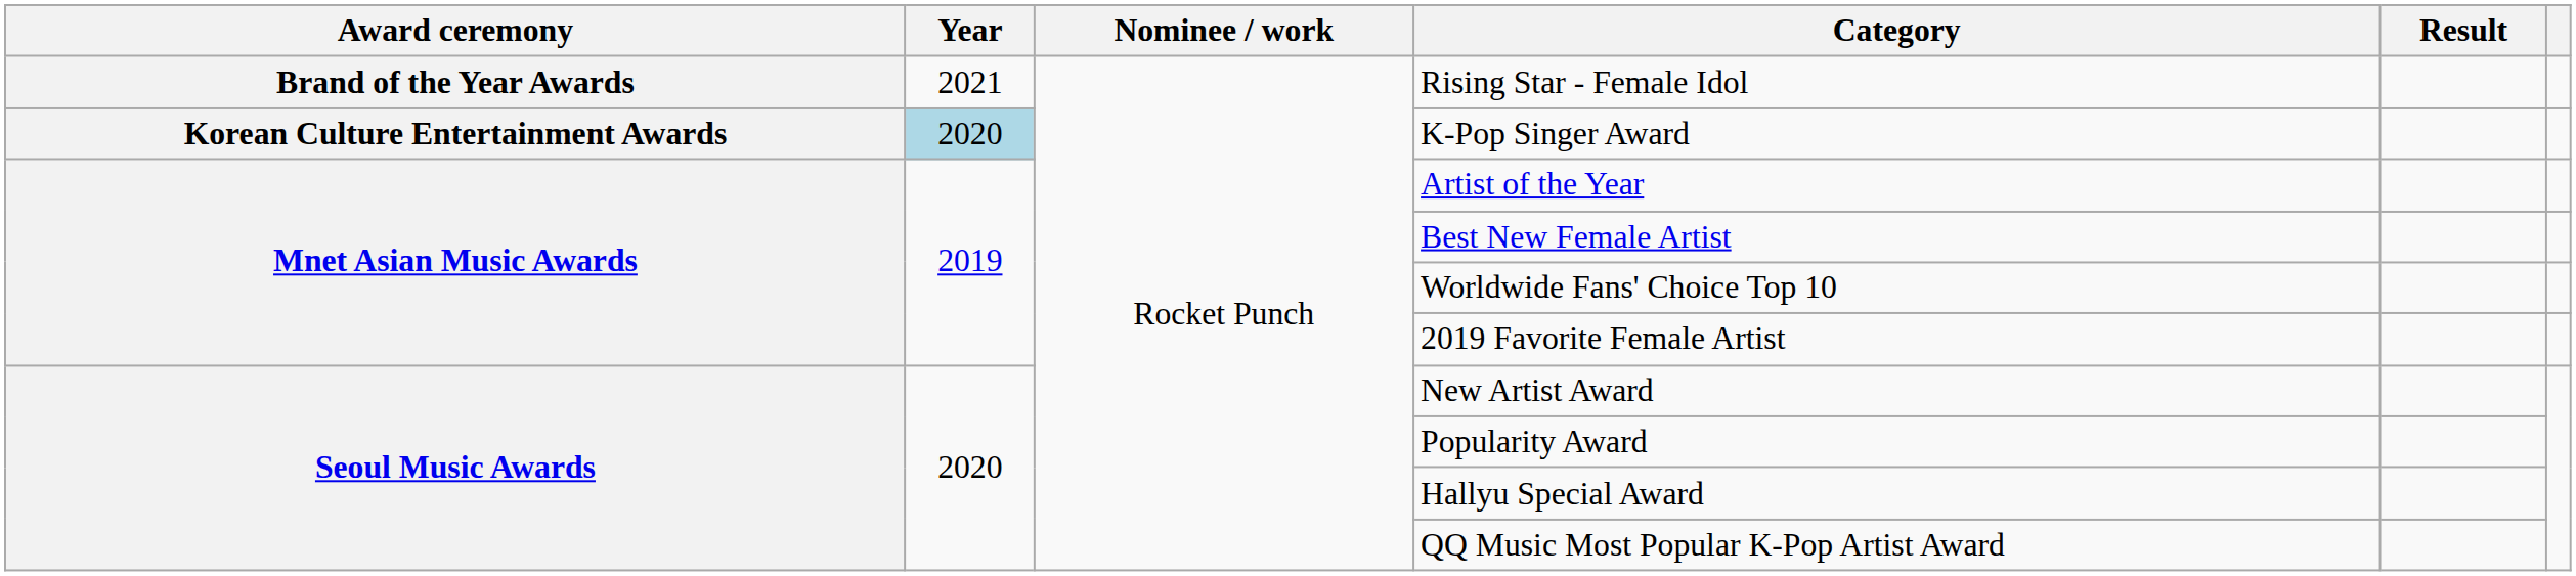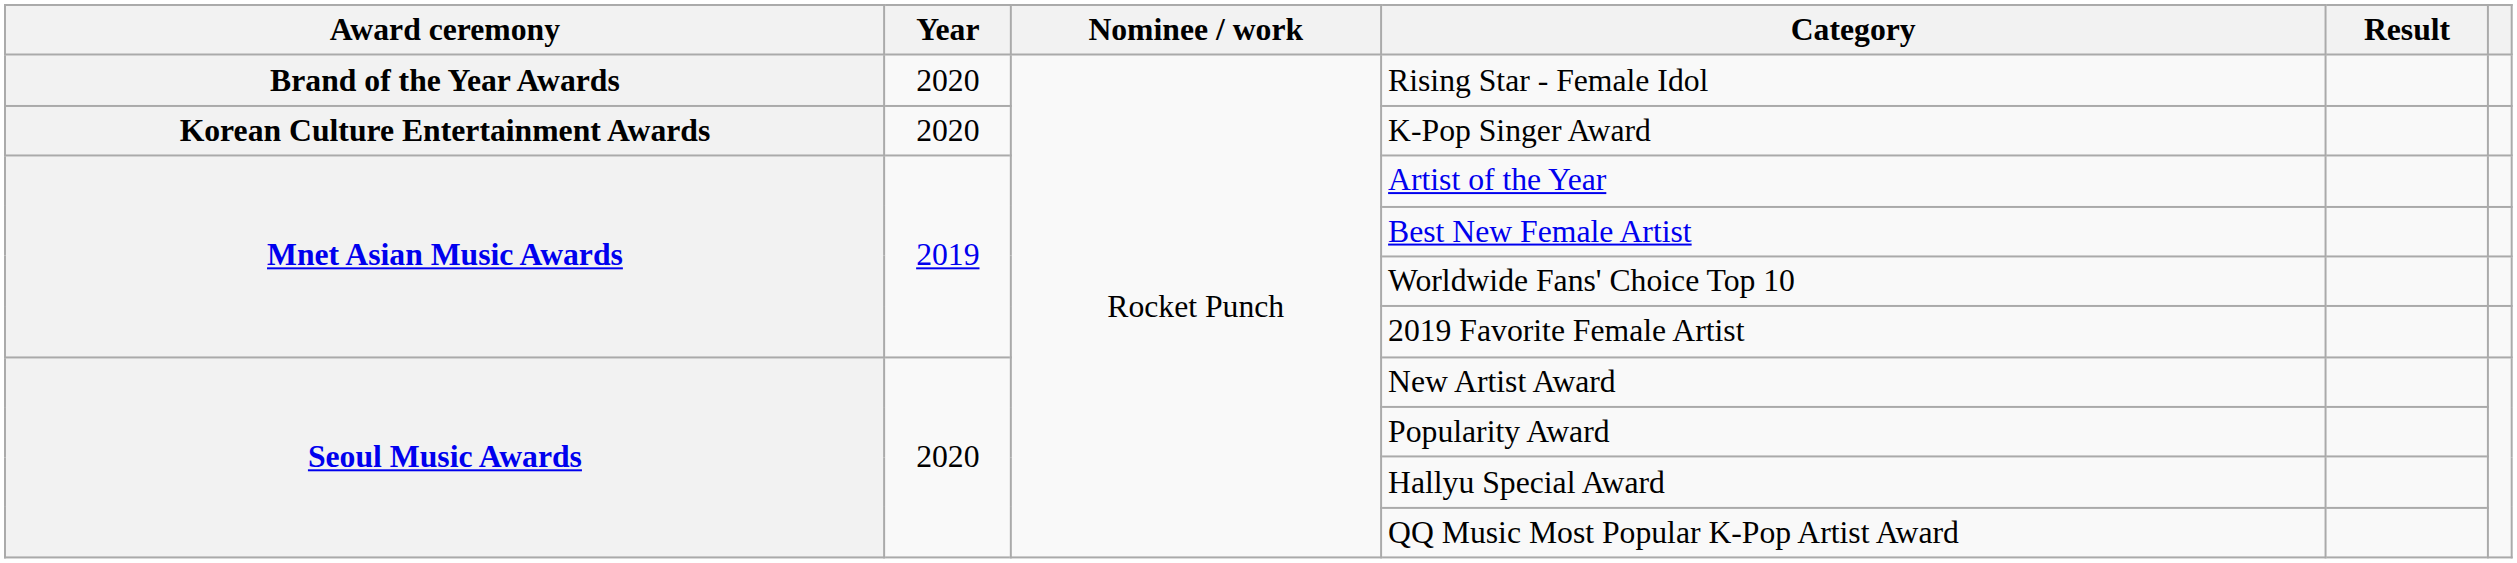Rising Star - Female Idol | Year: 2021 -> 2020
K-Pop Singer Award | Year: lightblue background -> no background
